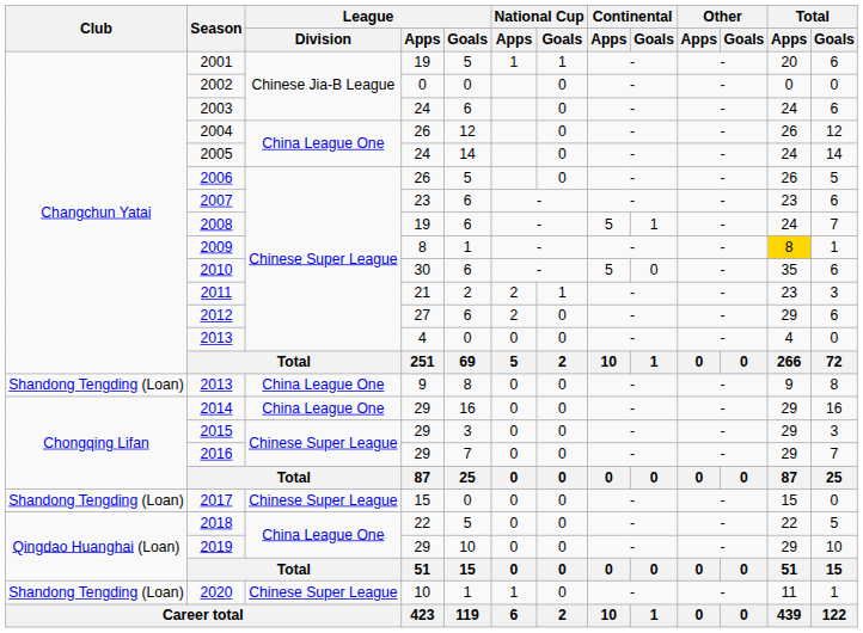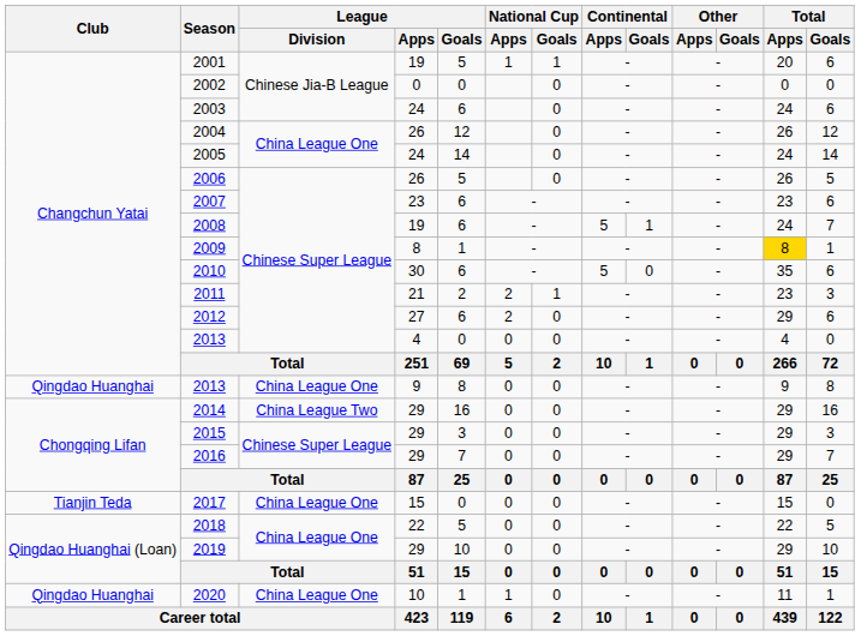2013 / 9 | Club: Shandong Tengding (Loan) -> Qingdao Huanghai
2014 | League / Division: China League One -> China League Two
2017 | Club: Shandong Tengding (Loan) -> Tianjin Teda
2017 | League / Division: Chinese Super League -> China League One
2020 | Club: Shandong Tengding (Loan) -> Qingdao Huanghai
2020 | League / Division: Chinese Super League -> China League One
